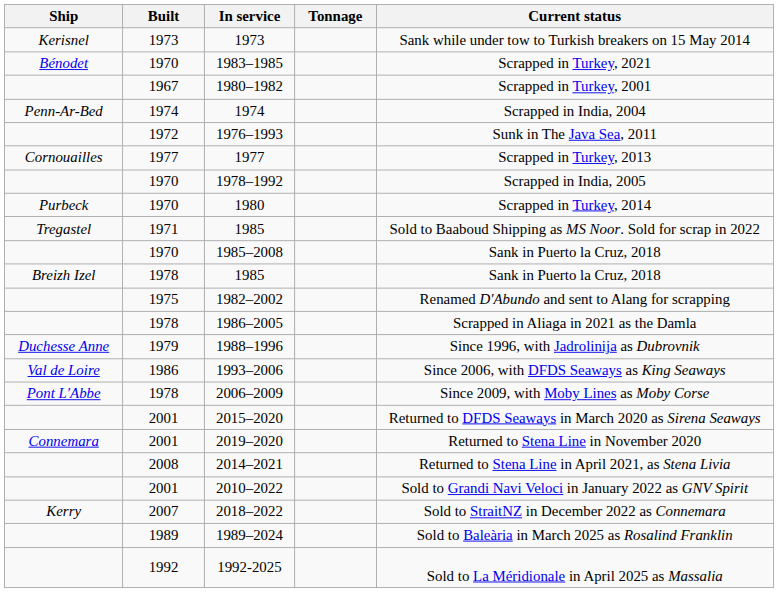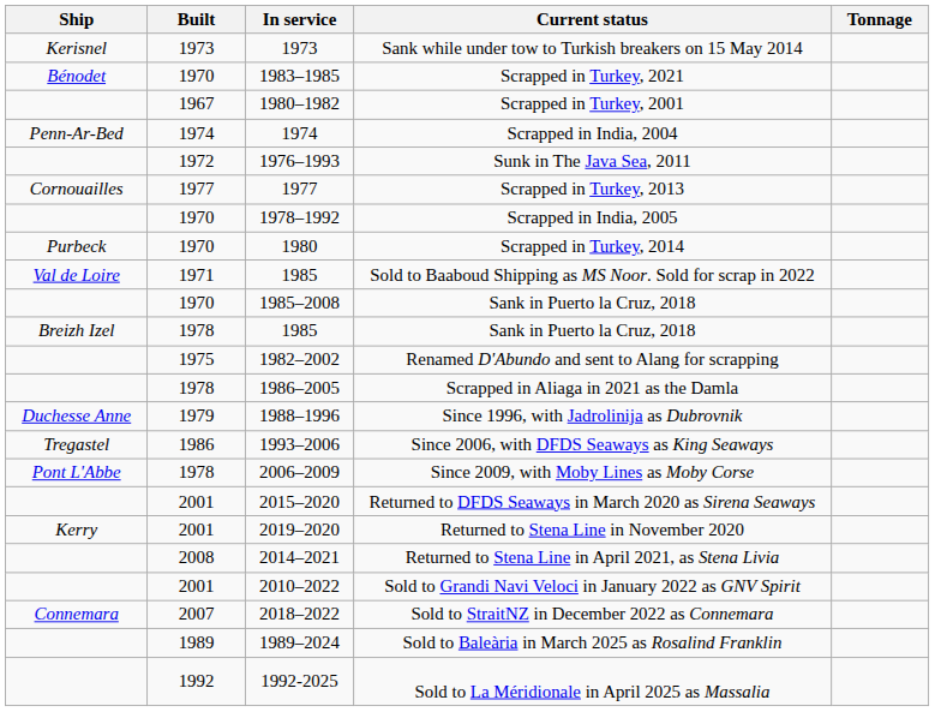columns swapped: Tonnage <-> Current status
1971 / 1985 | Ship: Tregastel -> Val de Loire
1993–2006 | Ship: Val de Loire -> Tregastel
2019–2020 | Ship: Connemara -> Kerry
2018–2022 | Ship: Kerry -> Connemara
